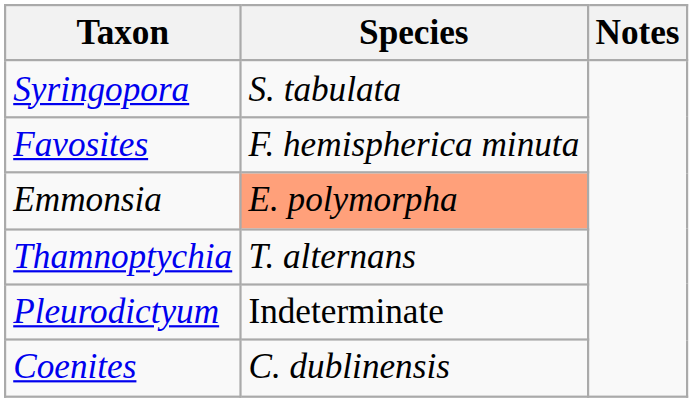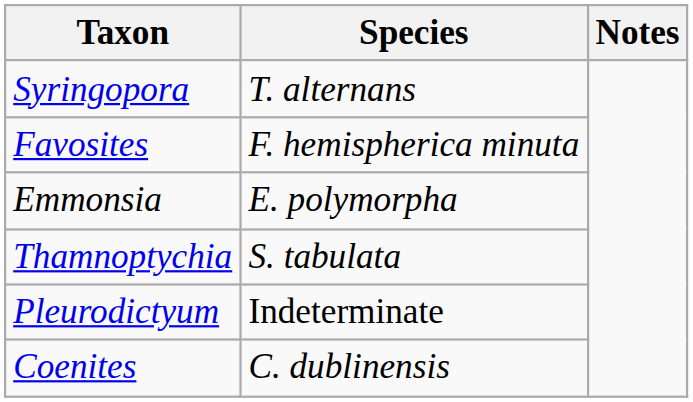Syringopora | Species: S. tabulata -> T. alternans
Emmonsia | Species: lightsalmon background -> no background
Thamnoptychia | Species: T. alternans -> S. tabulata
